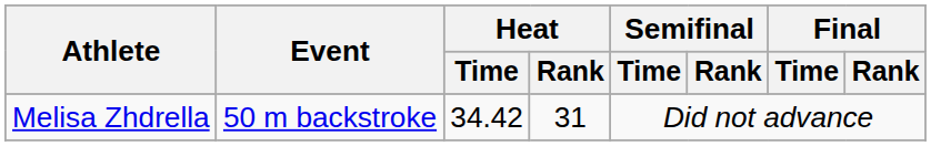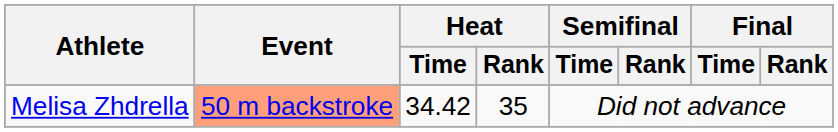Melisa Zhdrella | Event: no background -> lightsalmon background
Melisa Zhdrella | Heat / Rank: 31 -> 35
